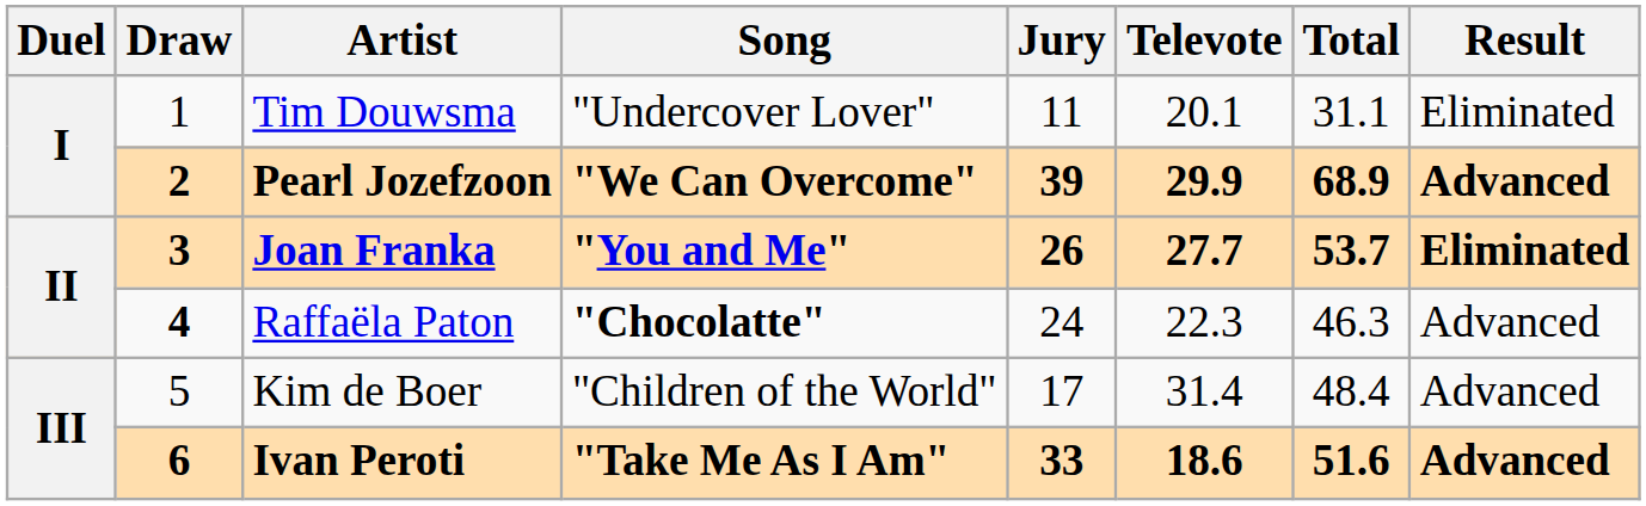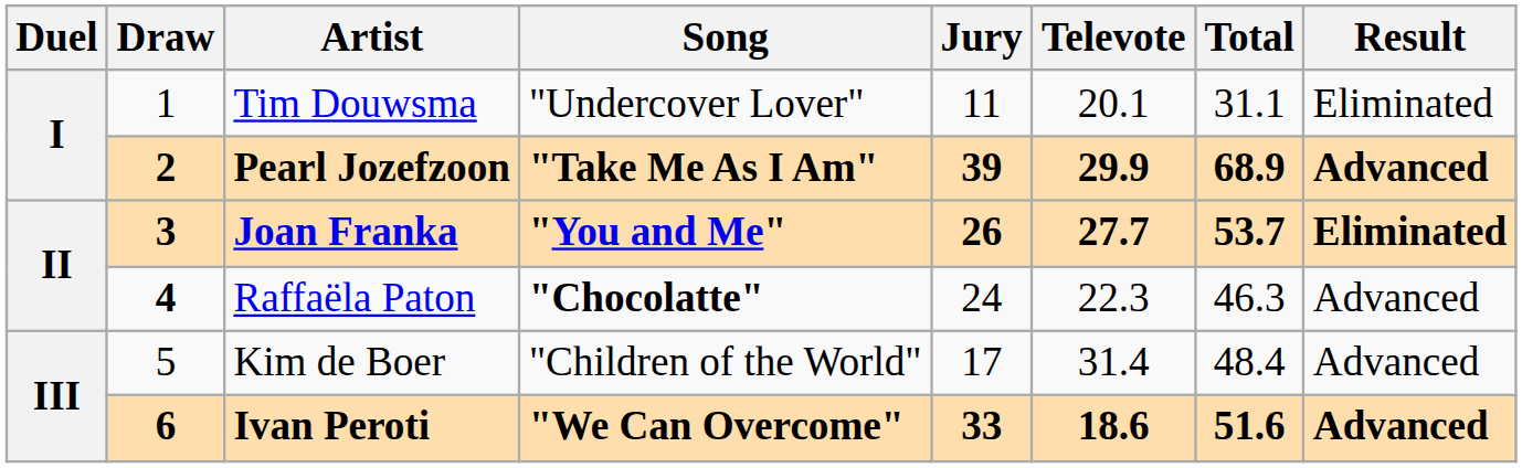Pearl Jozefzoon | Song: "We Can Overcome" -> "Take Me As I Am"
Ivan Peroti | Song: "Take Me As I Am" -> "We Can Overcome"
